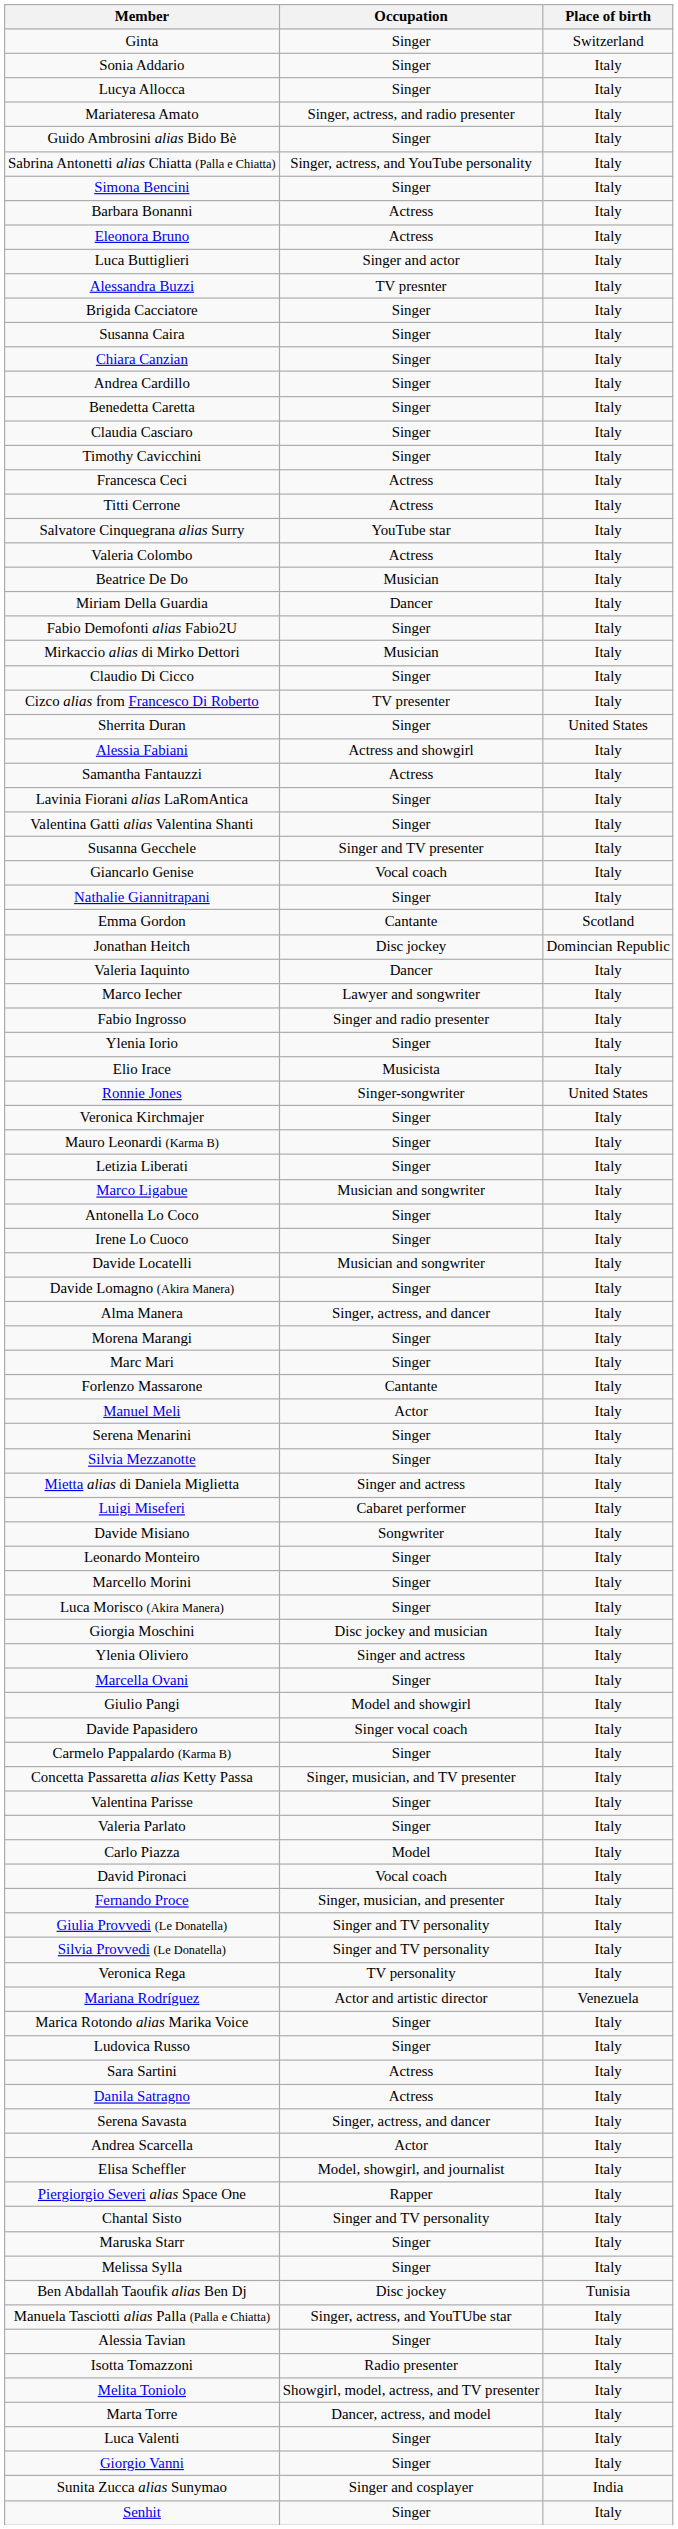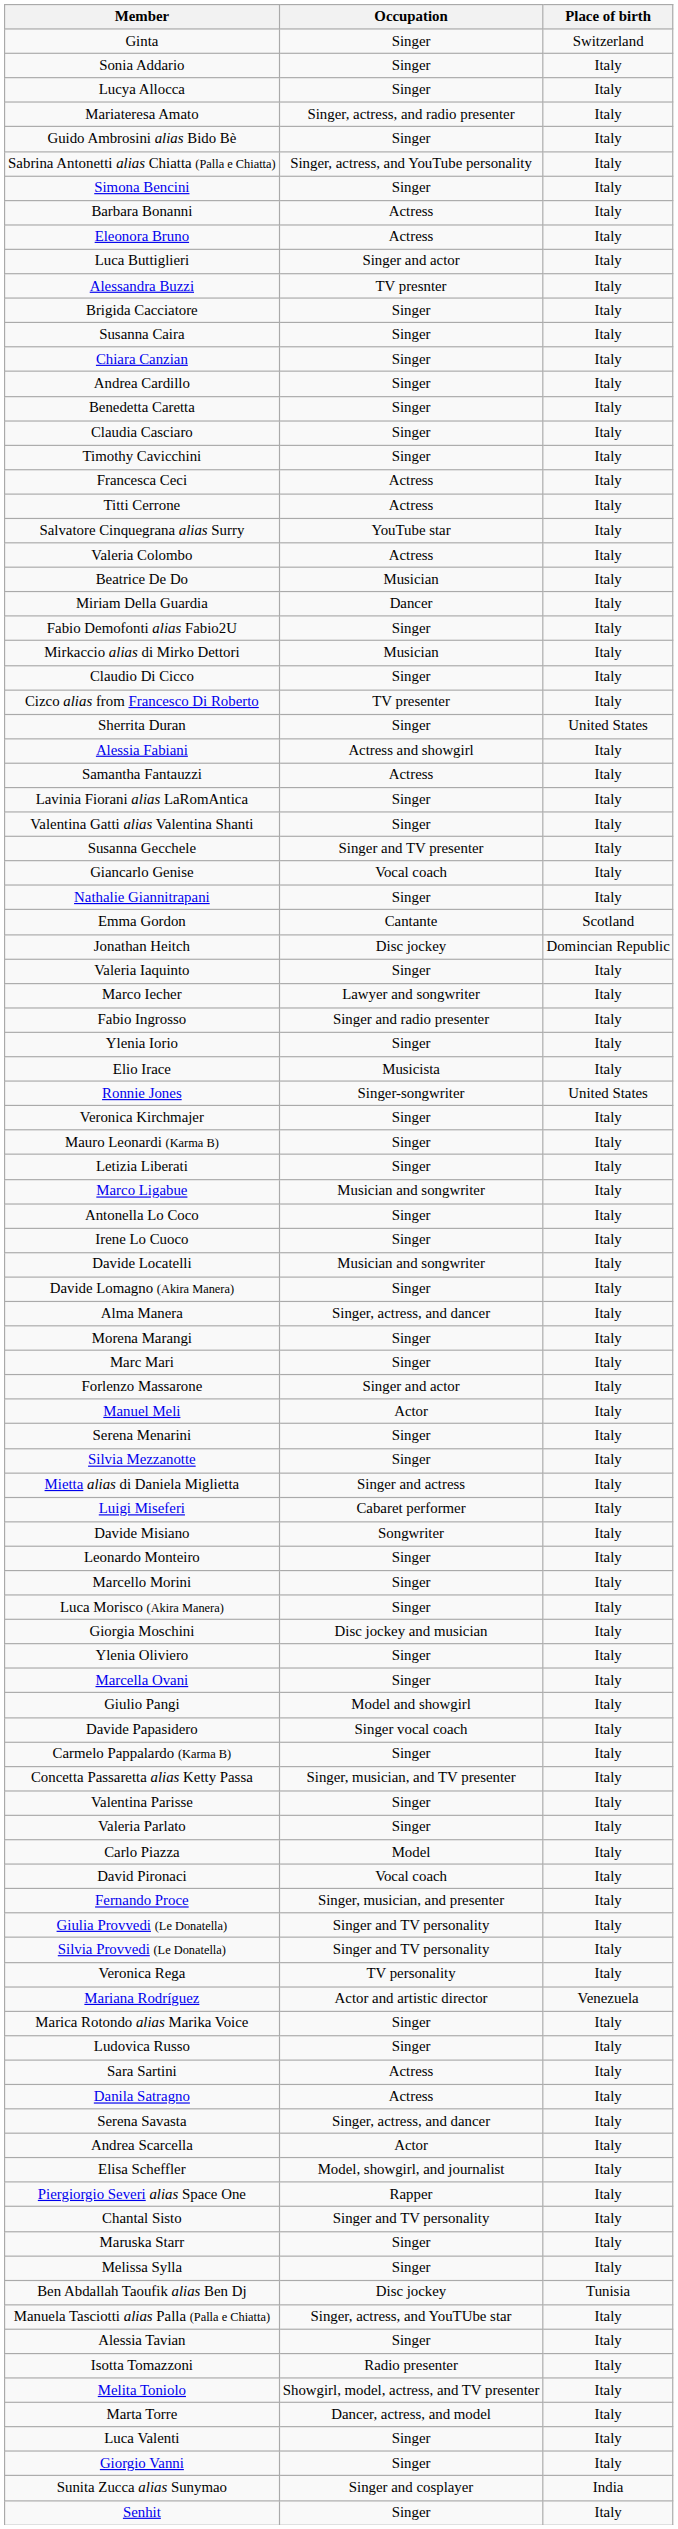Valeria Iaquinto | Occupation: Dancer -> Singer
Forlenzo Massarone | Occupation: Cantante -> Singer and actor
Ylenia Oliviero | Occupation: Singer and actress -> Singer
